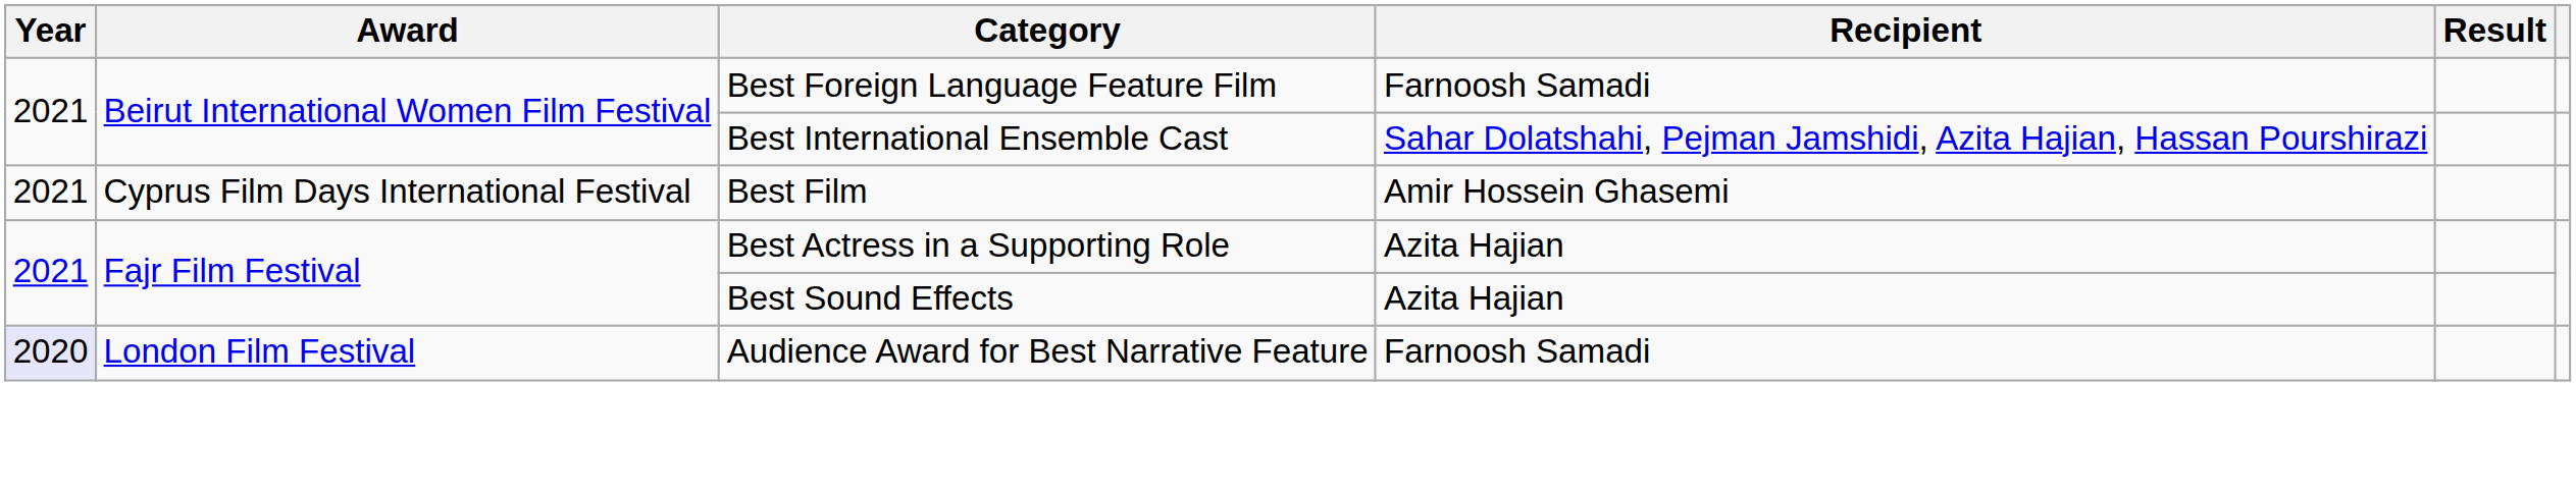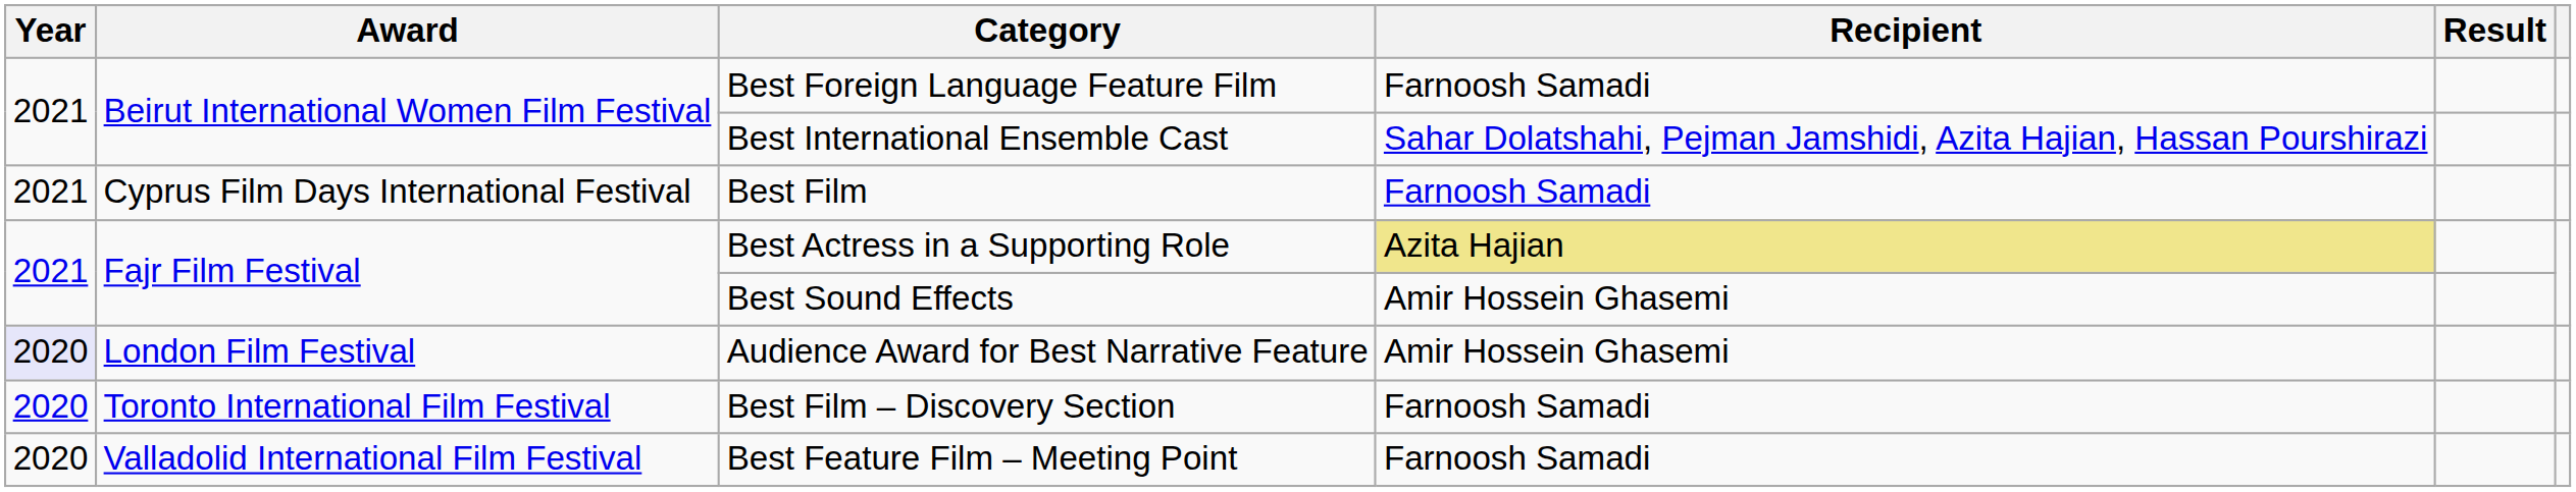Best Film | Recipient: Amir Hossein Ghasemi -> Farnoosh Samadi
Best Actress in a Supporting Role | Recipient: no background -> khaki background
Best Sound Effects | Recipient: Azita Hajian -> Amir Hossein Ghasemi
Audience Award for Best Narrative Feature | Recipient: Farnoosh Samadi -> Amir Hossein Ghasemi
+ row: 2020 | Toronto International Film Festival | Best Film – Discovery Section | Farnoosh Samadi
+ row: 2020 | Valladolid International Film Festival | Best Feature Film – Meeting Point | Farnoosh Samadi
